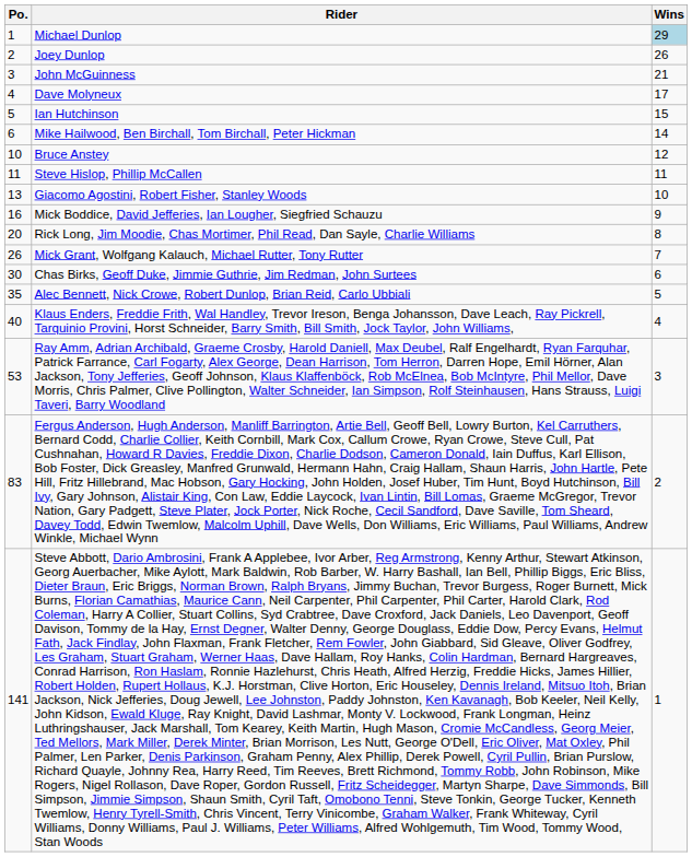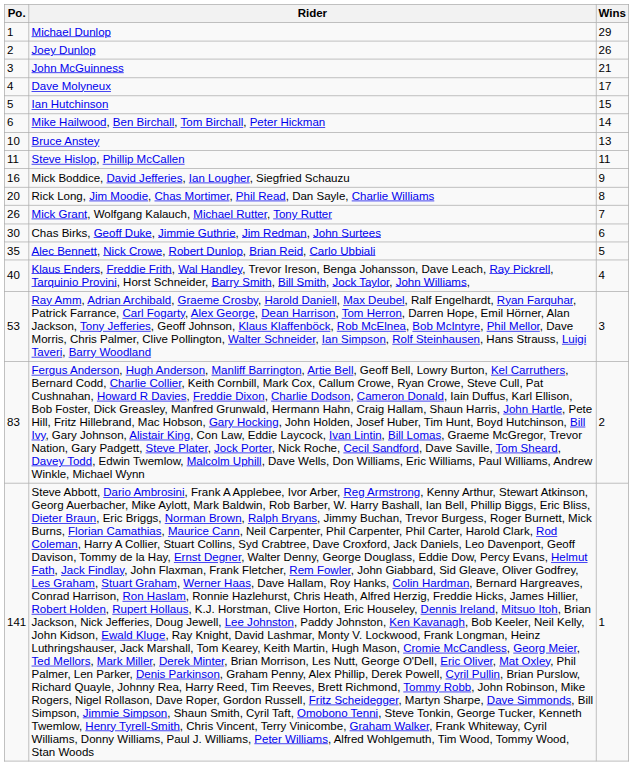Michael Dunlop | Wins: lightblue background -> no background
Bruce Anstey | Wins: 12 -> 13
- row: 13 | Giacomo Agostini, Robert Fisher, Stanley Woods | 10
